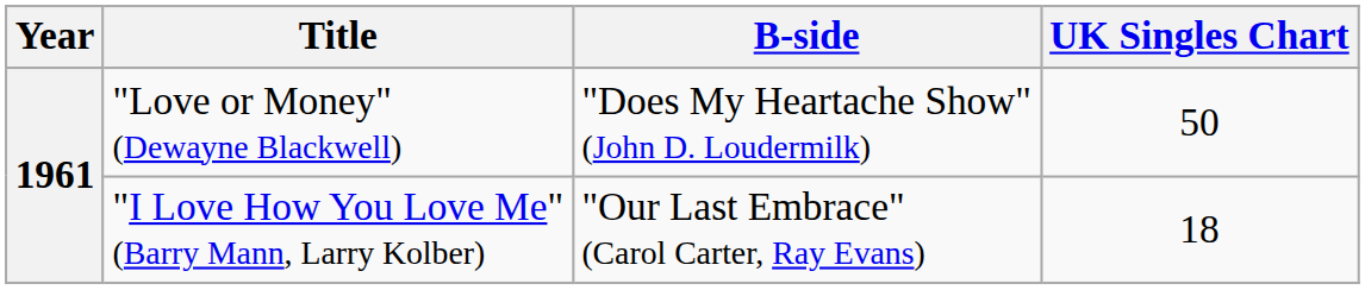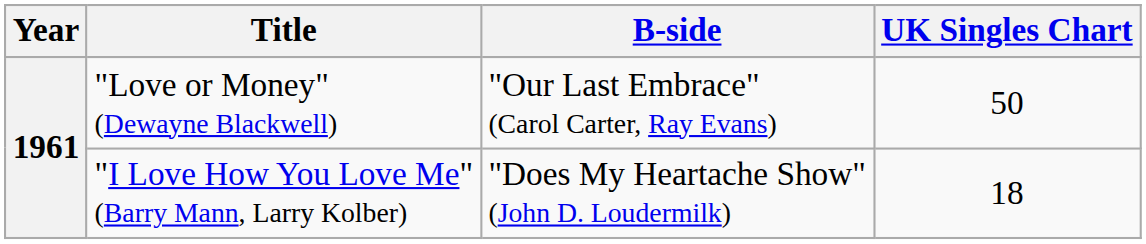"Love or Money" (Dewayne Blackwell) | B-side: "Does My Heartache Show" (John D. Loudermilk) -> "Our Last Embrace" (Carol Carter, Ray Evans)
"I Love How You Love Me" (Barry Mann, Larry Kolber) | B-side: "Our Last Embrace" (Carol Carter, Ray Evans) -> "Does My Heartache Show" (John D. Loudermilk)
